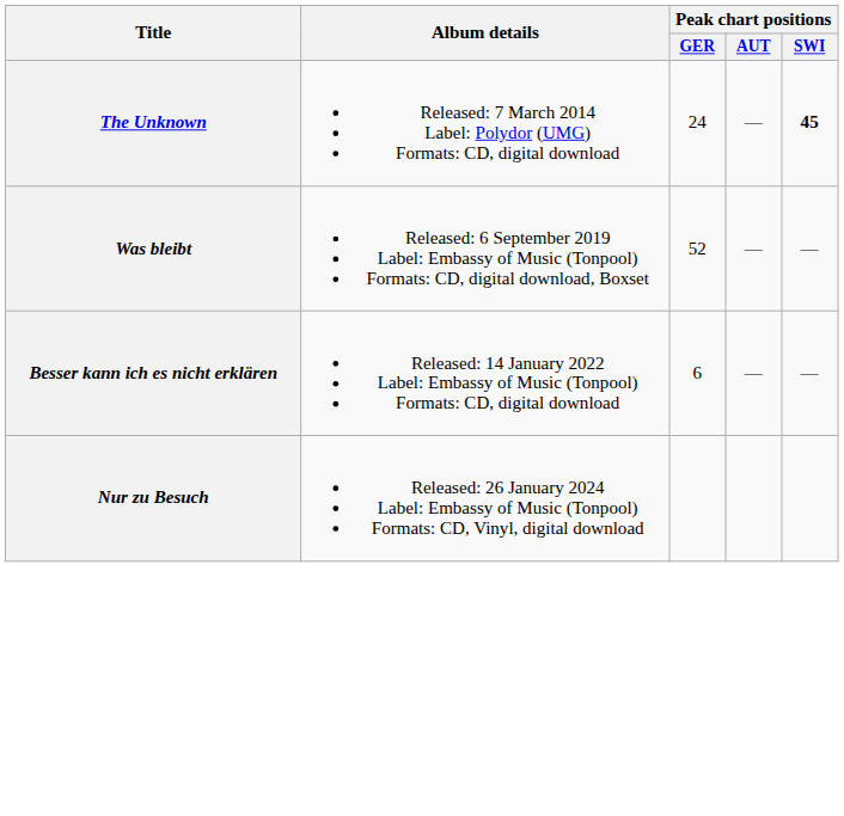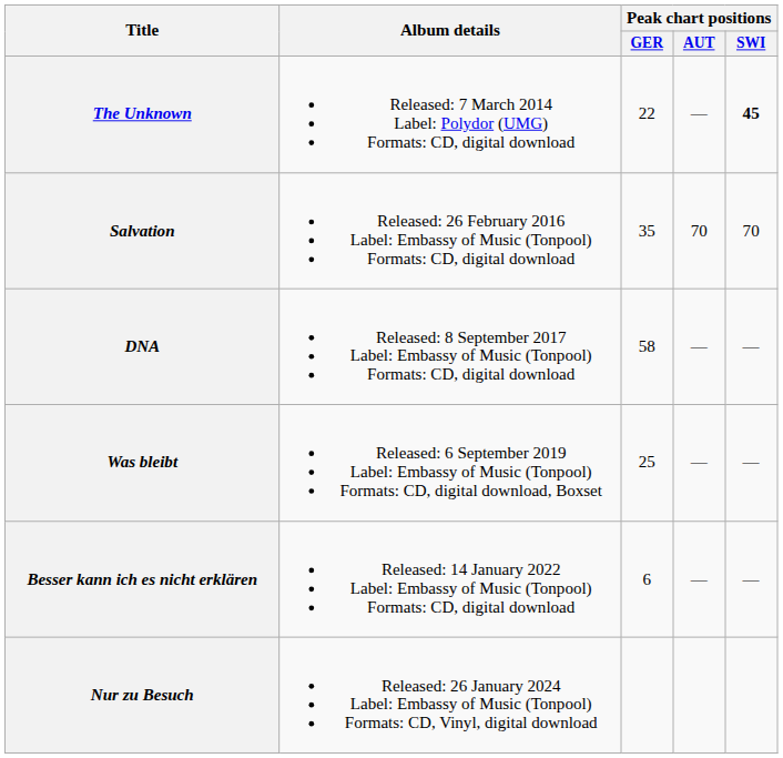The Unknown | Peak chart positions / GER: 24 -> 22
+ row: Salvation | Released: 26 February 2016 Label: Embassy of Music (Tonpool) Formats: CD, digital download | 35 | 70 | 70
+ row: DNA | Released: 8 September 2017 Label: Embassy of Music (Tonpool) Formats: CD, digital download | 58 | — | —
Was bleibt | Peak chart positions / GER: 52 -> 25
